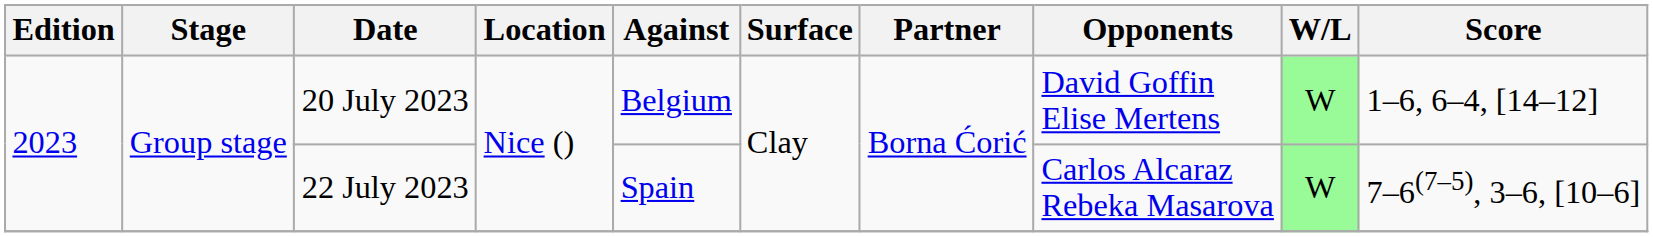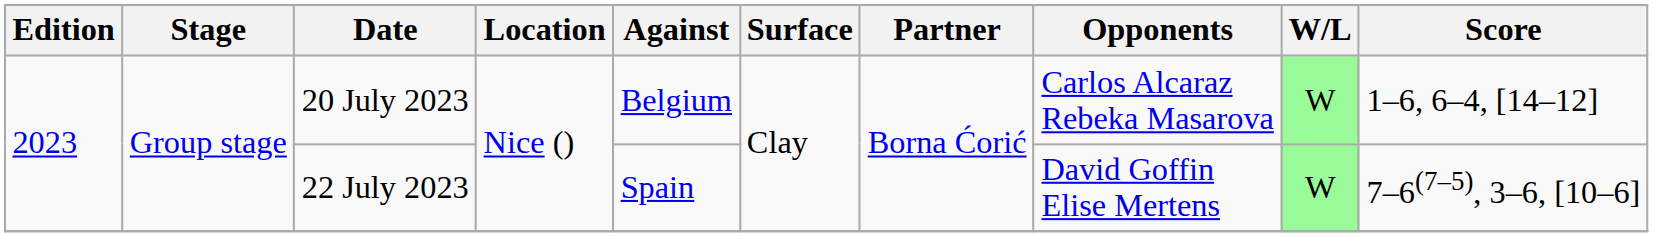20 July 2023 | Opponents: David Goffin Elise Mertens -> Carlos Alcaraz Rebeka Masarova
22 July 2023 | Opponents: Carlos Alcaraz Rebeka Masarova -> David Goffin Elise Mertens
